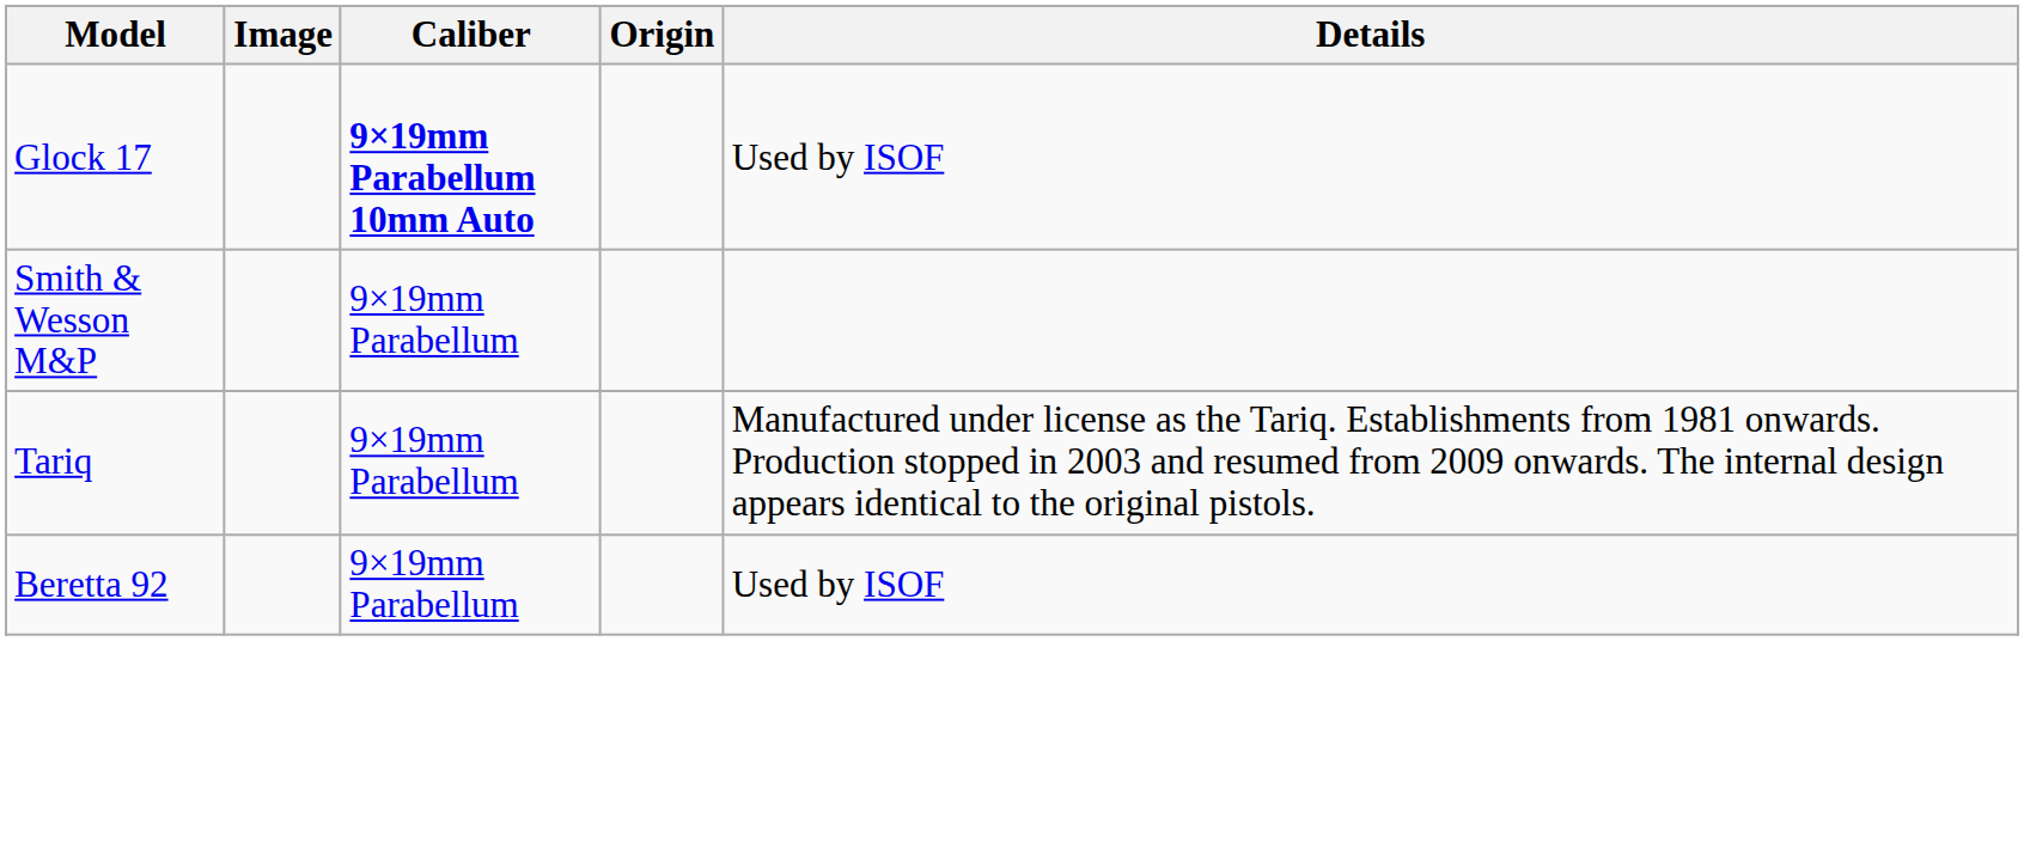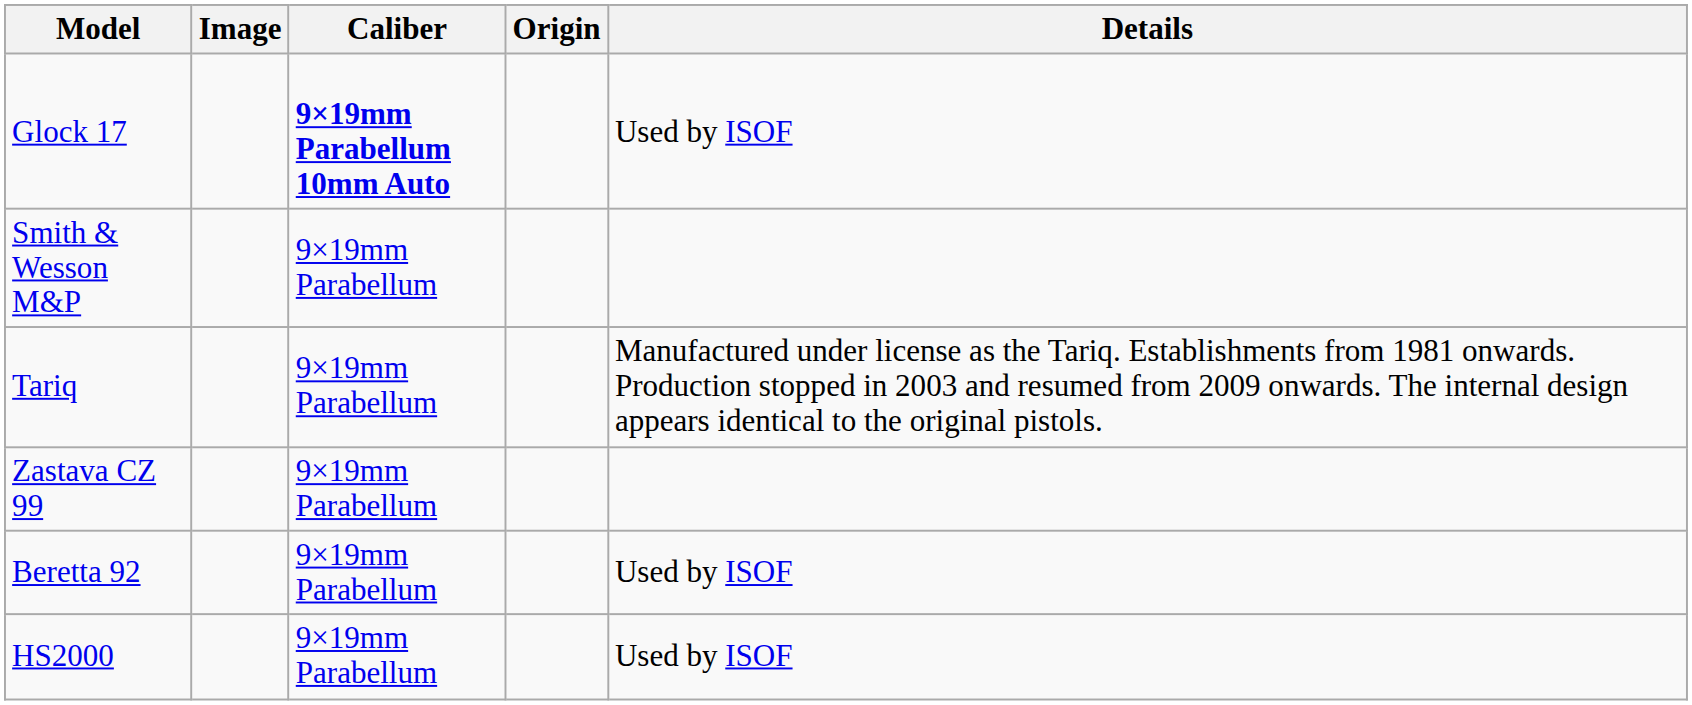+ row: Zastava CZ 99 | 9×19mm Parabellum
+ row: HS2000 | 9×19mm Parabellum | Used by ISOF
